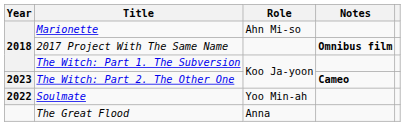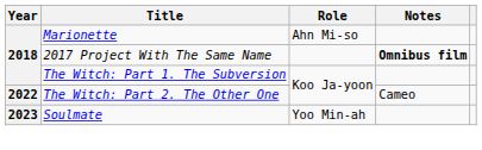The Witch: Part 2. The Other One | Year: 2023 -> 2022
The Witch: Part 2. The Other One | Notes: bold -> normal
Soulmate | Year: 2022 -> 2023
- row: The Great Flood | Anna
